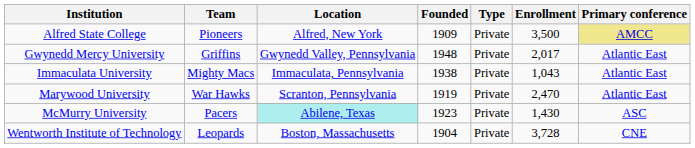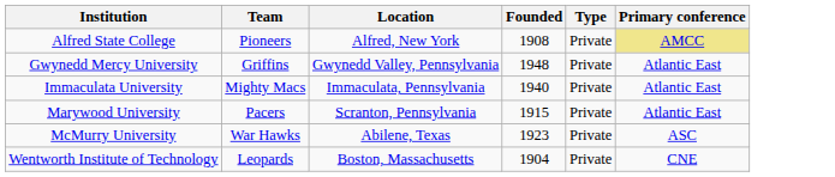- column: Enrollment | 3,500 | 2,017 | 1,043 | 2,470 | 1,430 | 3,728
Alfred State College | Founded: 1909 -> 1908
Immaculata University | Founded: 1938 -> 1940
Marywood University | Team: War Hawks -> Pacers
Marywood University | Founded: 1919 -> 1915
McMurry University | Team: Pacers -> War Hawks
McMurry University | Location: paleturquoise background -> no background
